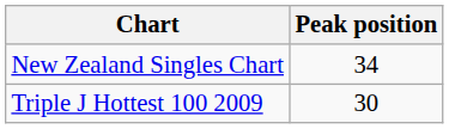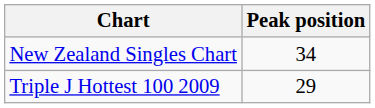Triple J Hottest 100 2009 | Peak position: 30 -> 29
